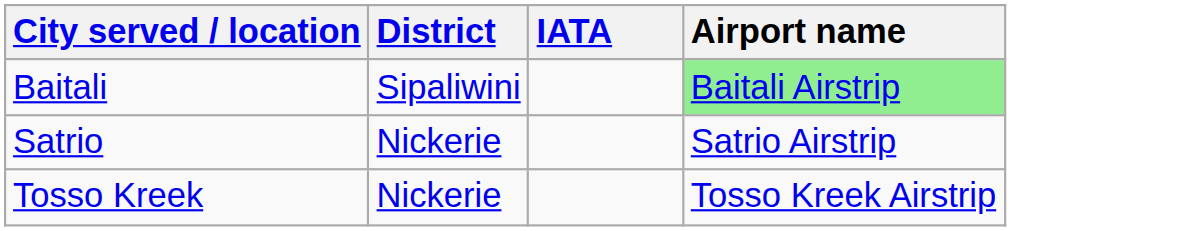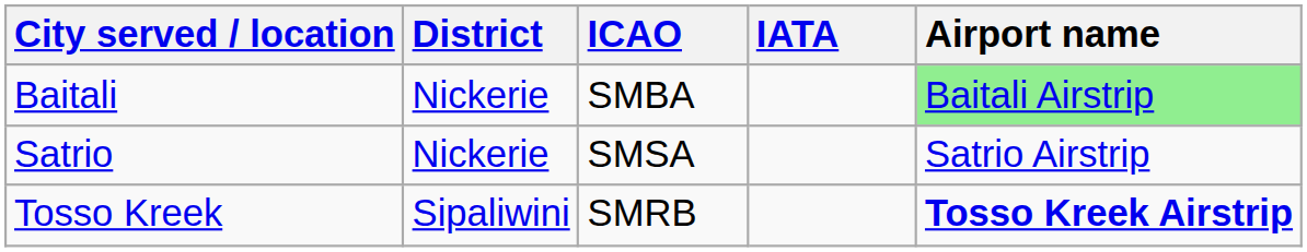+ column: ICAO | SMBA | SMSA | SMRB
Baitali | District: Sipaliwini -> Nickerie
Tosso Kreek | District: Nickerie -> Sipaliwini
Tosso Kreek | Airport name: normal -> bold
